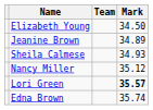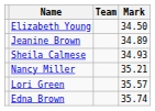Nancy Miller | Mark: 35.12 -> 35.21
Lori Green | Mark: bold -> normal
